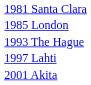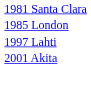- row: 1993 The Hague
